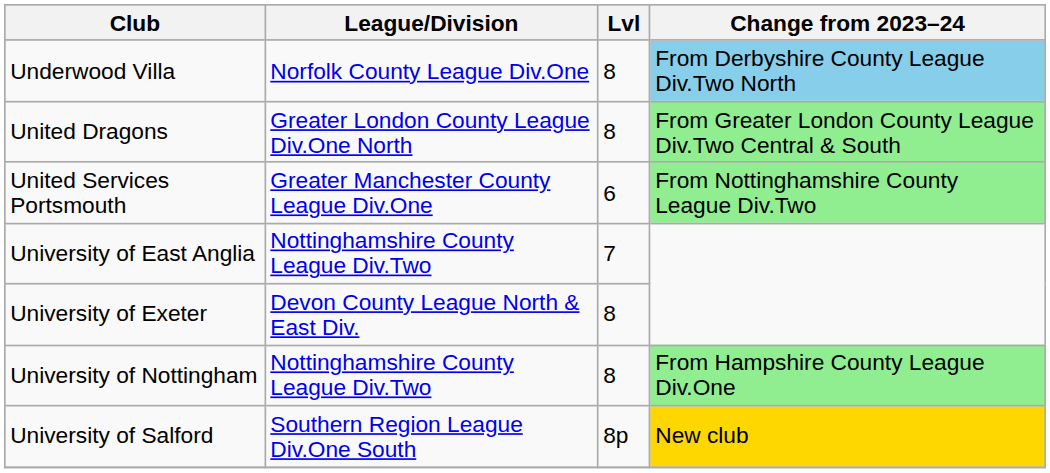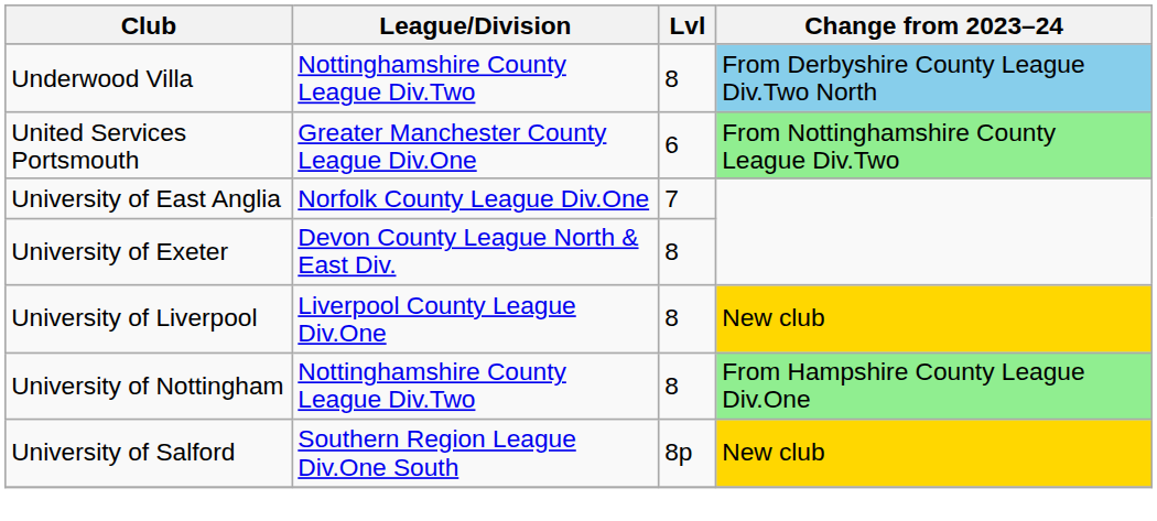Underwood Villa | League/Division: Norfolk County League Div.One -> Nottinghamshire County League Div.Two
- row: United Dragons | Greater London County League Div.One North | 8 | From Greater London County League Div.Two Central & South
University of East Anglia | League/Division: Nottinghamshire County League Div.Two -> Norfolk County League Div.One
+ row: University of Liverpool | Liverpool County League Div.One | 8 | New club
